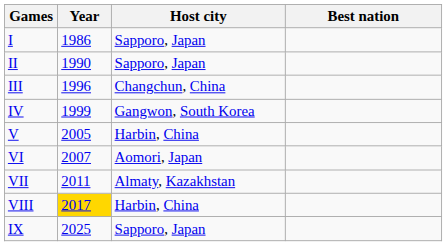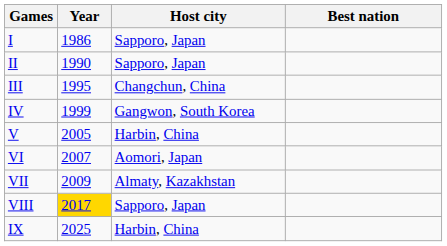III | Year: 1996 -> 1995
VII | Year: 2011 -> 2009
VIII | Host city: Harbin, China -> Sapporo, Japan
IX | Host city: Sapporo, Japan -> Harbin, China
